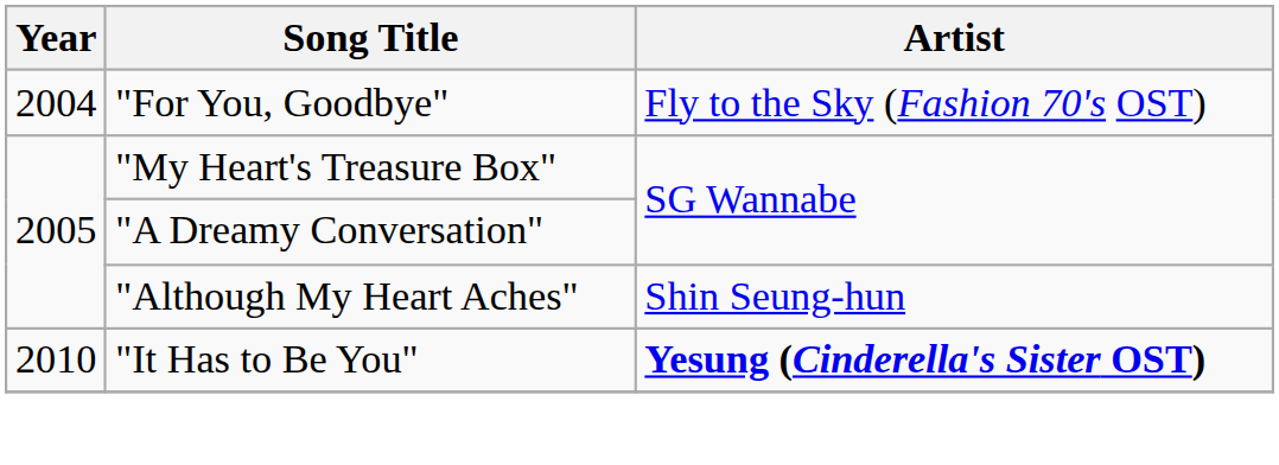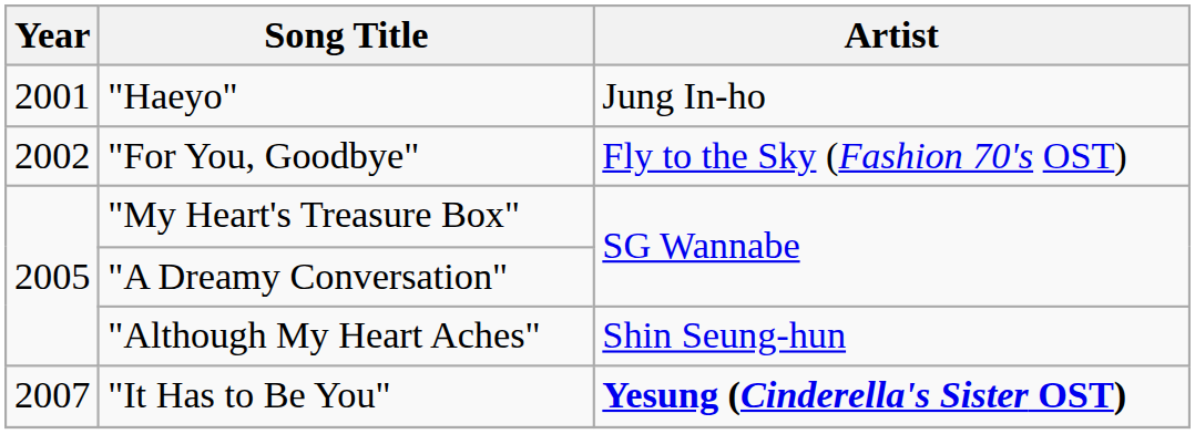+ row: 2001 | "Haeyo" | Jung In-ho
"For You, Goodbye" | Year: 2004 -> 2002
"It Has to Be You" | Year: 2010 -> 2007
